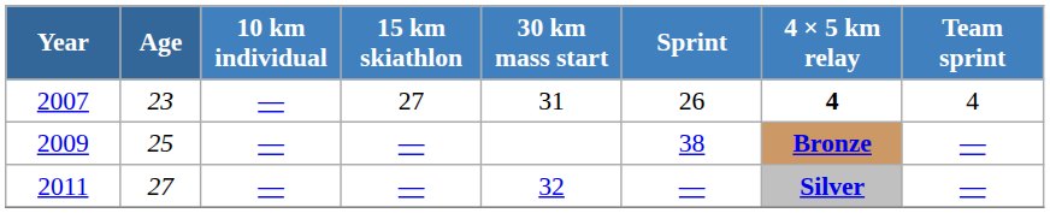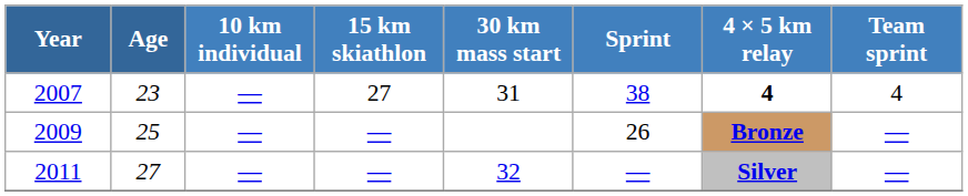2007 | Sprint: 26 -> 38
2009 | Sprint: 38 -> 26
